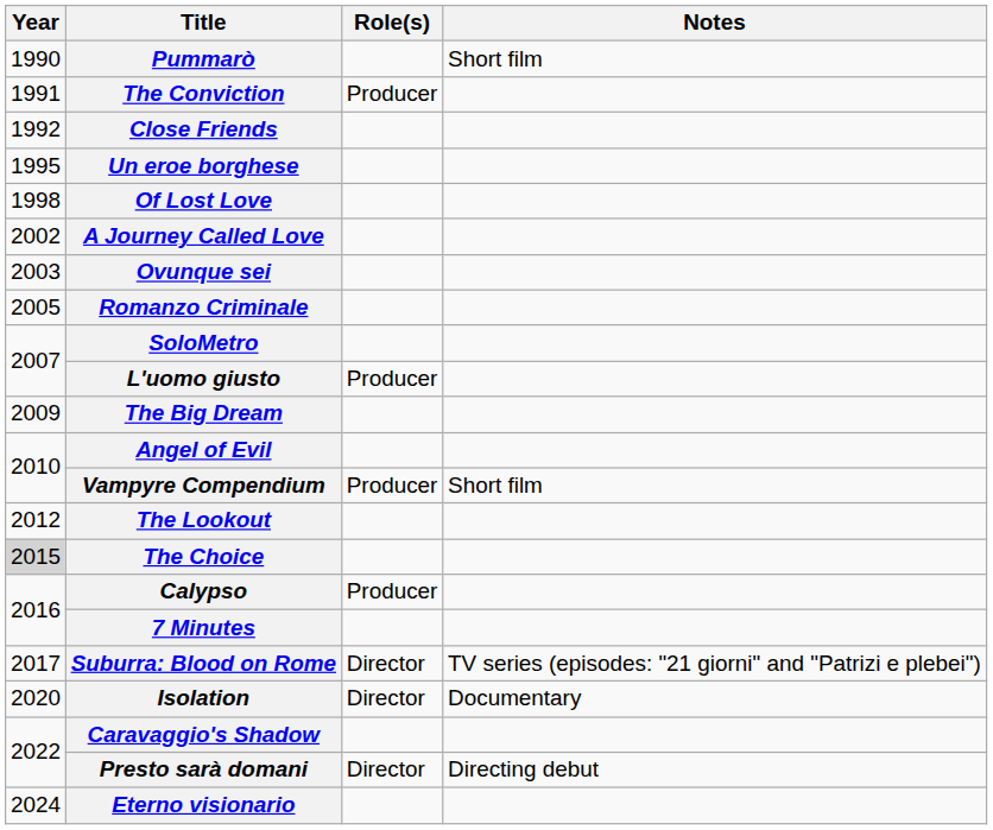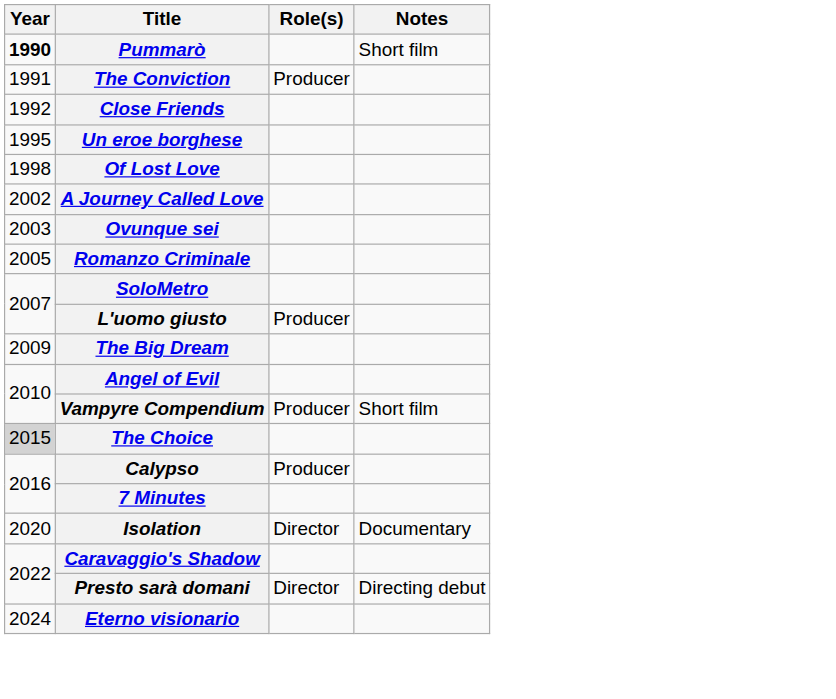Pummarò | Year: normal -> bold
- row: 2012 | The Lookout
- row: 2017 | Suburra: Blood on Rome | Director | TV series (episodes: "21 giorni" and "Patrizi e plebei")
